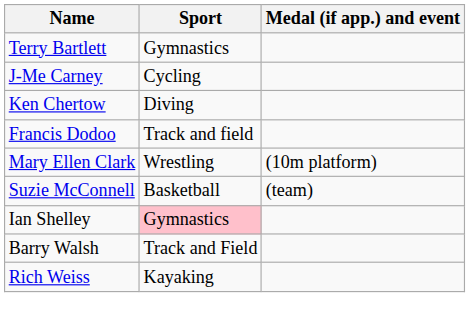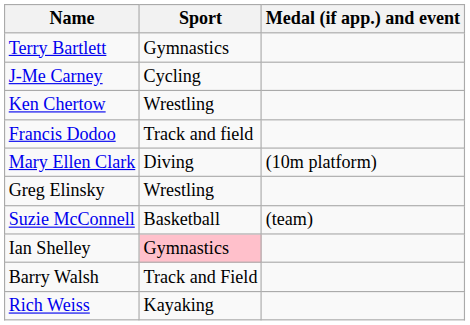Ken Chertow | Sport: Diving -> Wrestling
Mary Ellen Clark | Sport: Wrestling -> Diving
+ row: Greg Elinsky | Wrestling
